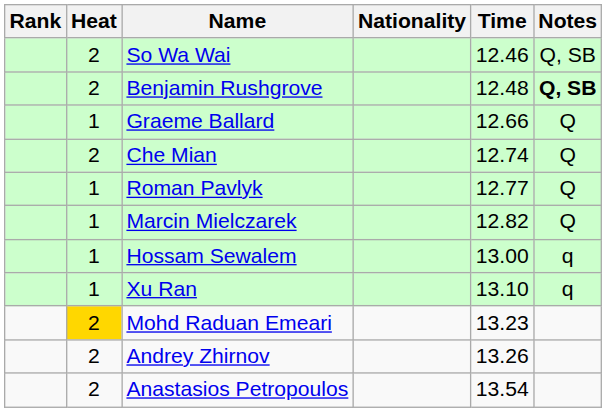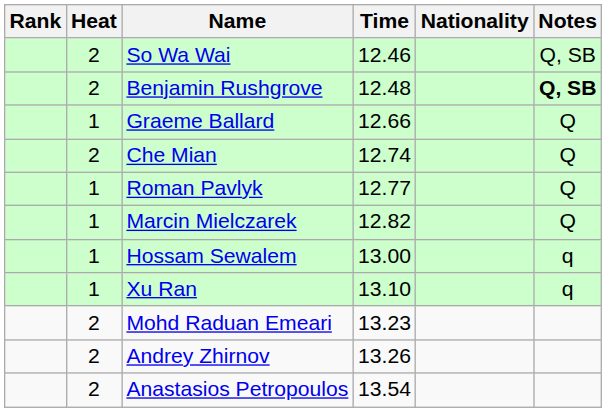columns swapped: Nationality <-> Time
Mohd Raduan Emeari | Heat: gold background -> no background
